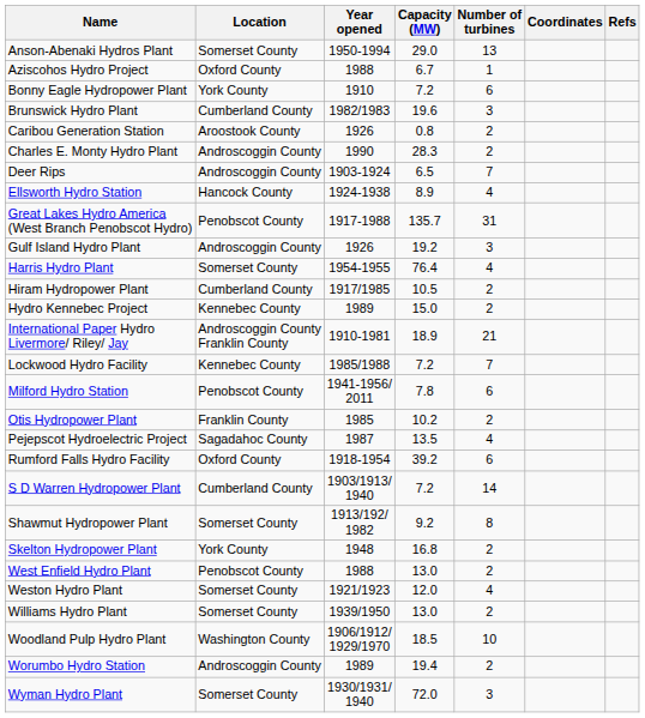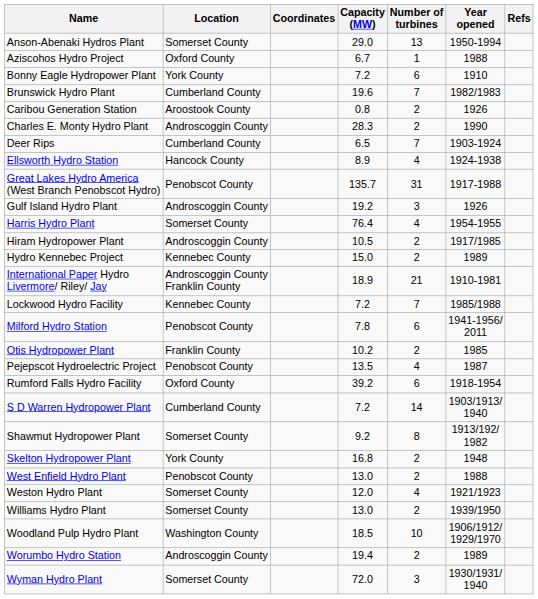columns swapped: Coordinates <-> Year opened
Brunswick Hydro Plant | Number of turbines: 3 -> 7
Deer Rips | Location: Androscoggin County -> Cumberland County
Hiram Hydropower Plant | Location: Cumberland County -> Androscoggin County
Pejepscot Hydroelectric Project | Location: Sagadahoc County -> Penobscot County
